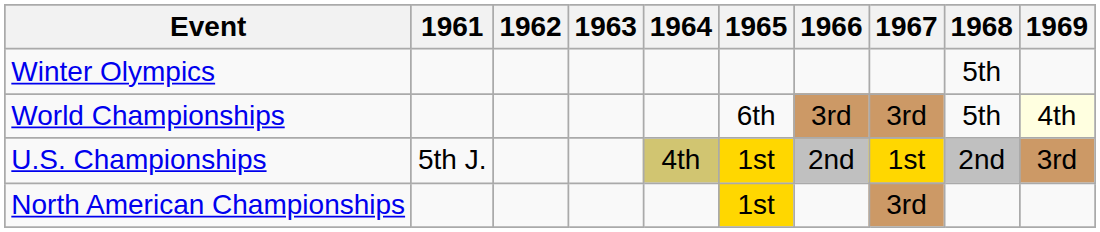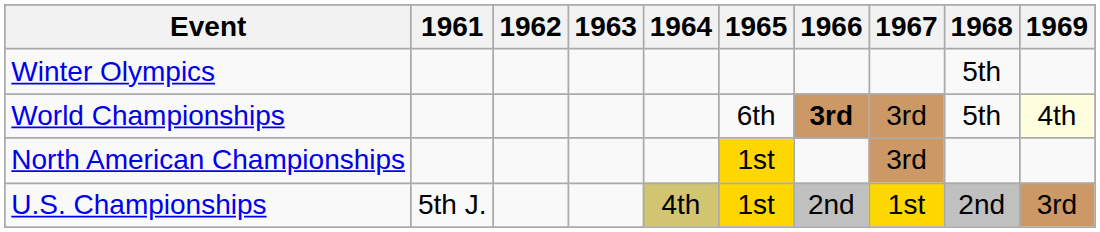World Championships | 1966: normal -> bold
rows swapped: North American Championships <-> U.S. Championships
